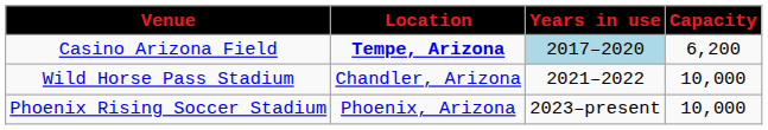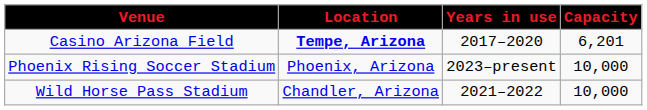Casino Arizona Field | Years in use: lightblue background -> no background
Casino Arizona Field | Capacity: 6,200 -> 6,201
rows swapped: Wild Horse Pass Stadium <-> Phoenix Rising Soccer Stadium
